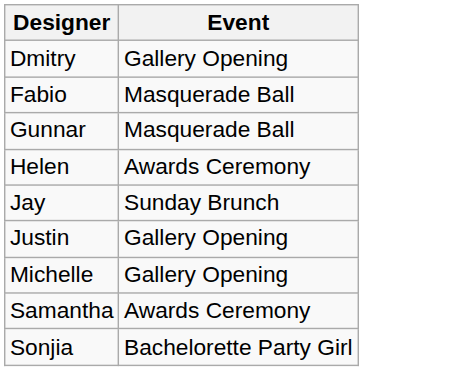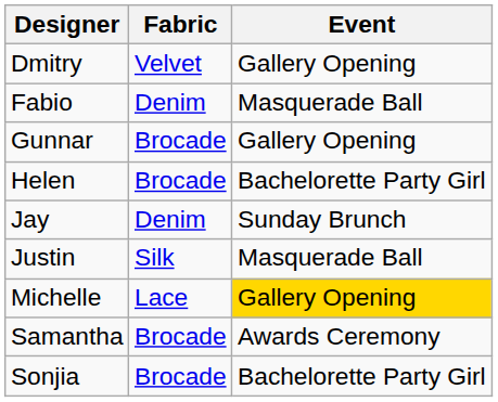+ column: Fabric | Velvet | Denim | Brocade | Brocade | Denim | Silk | Lace | Brocade | Brocade
Gunnar | Event: Masquerade Ball -> Gallery Opening
Helen | Event: Awards Ceremony -> Bachelorette Party Girl
Justin | Event: Gallery Opening -> Masquerade Ball
Michelle | Event: no background -> gold background
